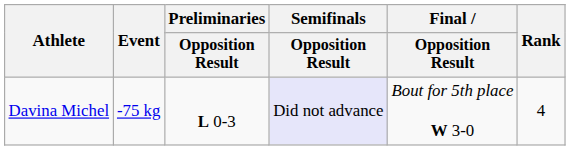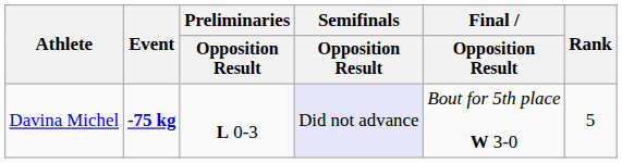Davina Michel | Event: normal -> bold
Davina Michel | Rank: 4 -> 5
